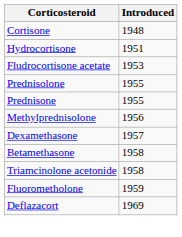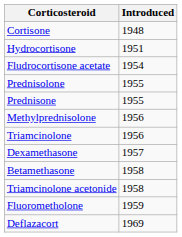Fludrocortisone acetate | Introduced: 1953 -> 1954
+ row: Triamcinolone | 1956
